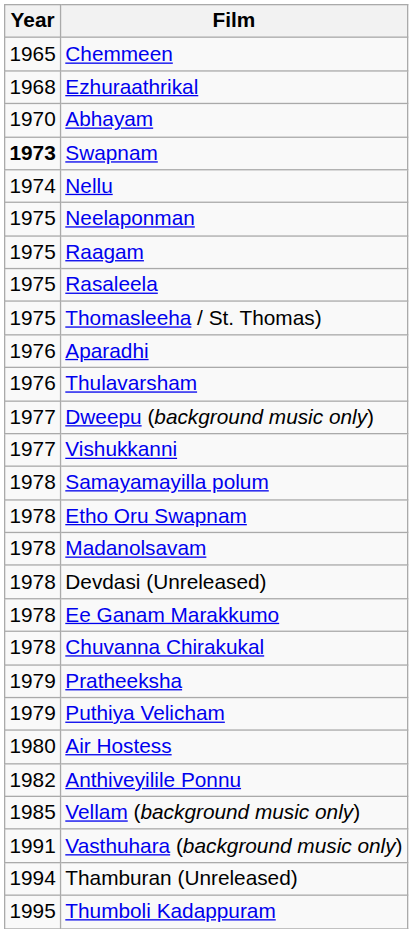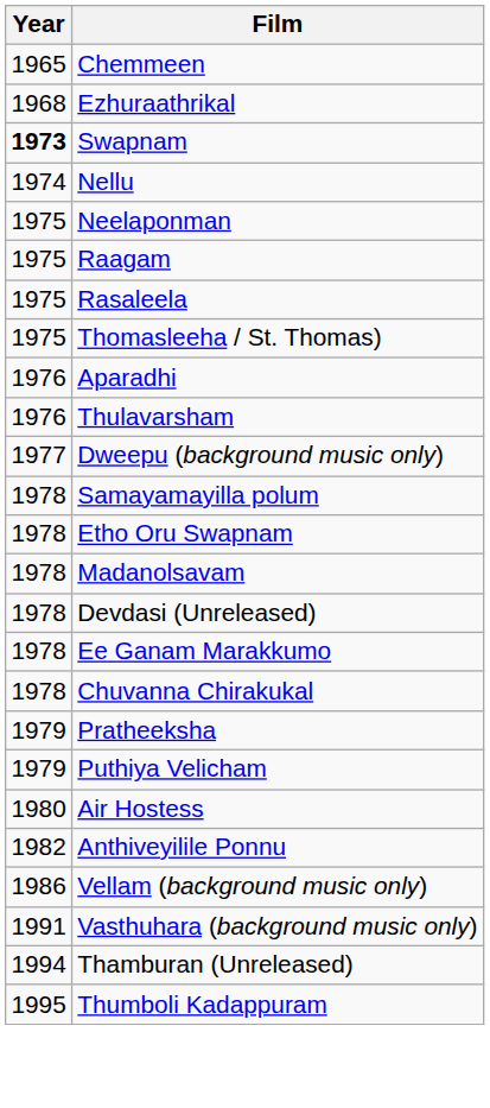- row: 1970 | Abhayam
- row: 1977 | Vishukkanni
Vellam (background music only) | Year: 1985 -> 1986
